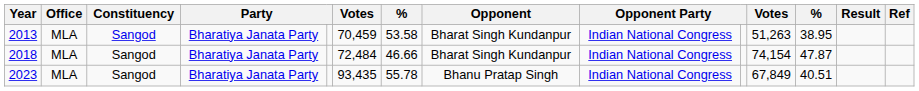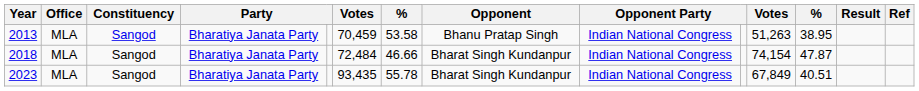2013 | Opponent: Bharat Singh Kundanpur -> Bhanu Pratap Singh
2023 | Opponent: Bhanu Pratap Singh -> Bharat Singh Kundanpur
